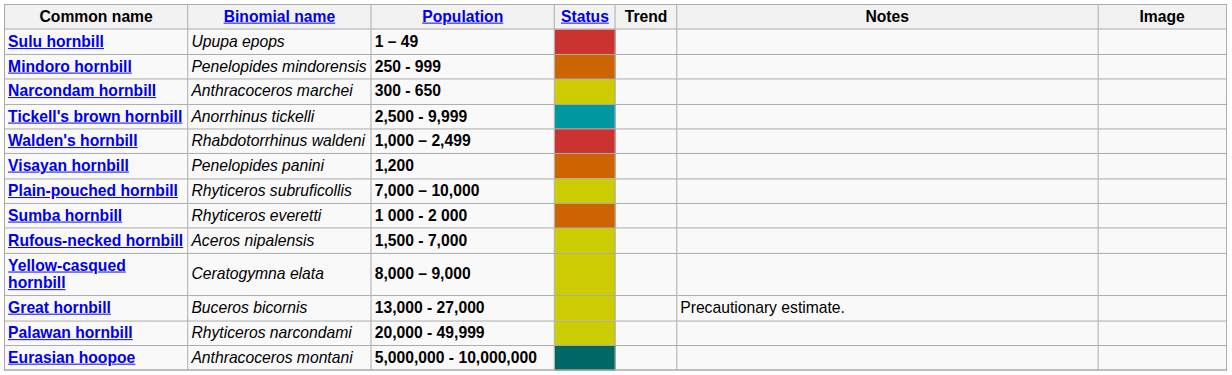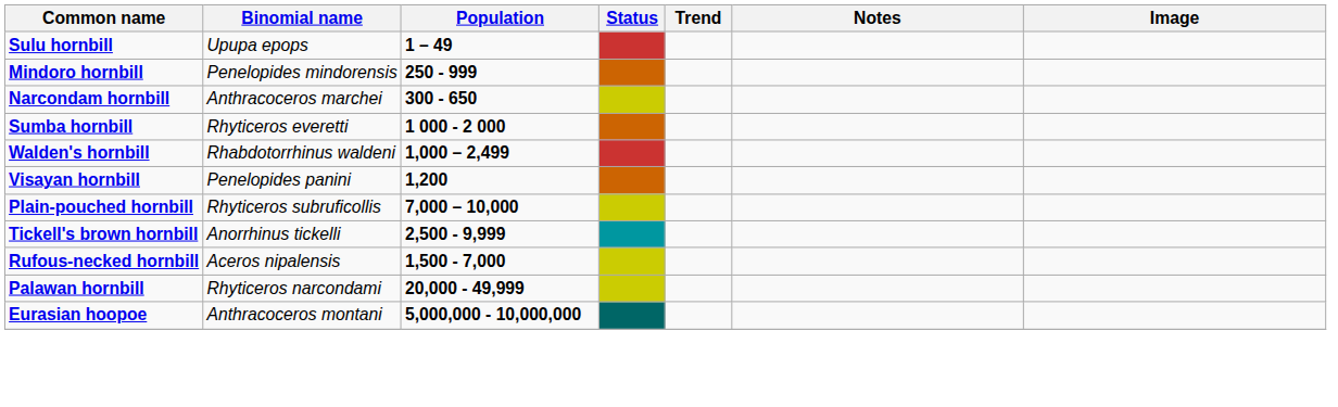rows swapped: Sumba hornbill <-> Tickell's brown hornbill
- row: Yellow-casqued hornbill | Ceratogymna elata | 8,000 – 9,000
- row: Great hornbill | Buceros bicornis | 13,000 - 27,000 | Precautionary estimate.
